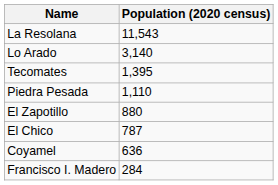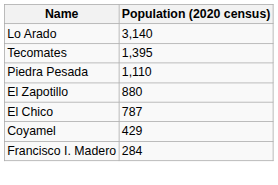- row: La Resolana | 11,543
Coyamel | Population (2020 census): 636 -> 429
